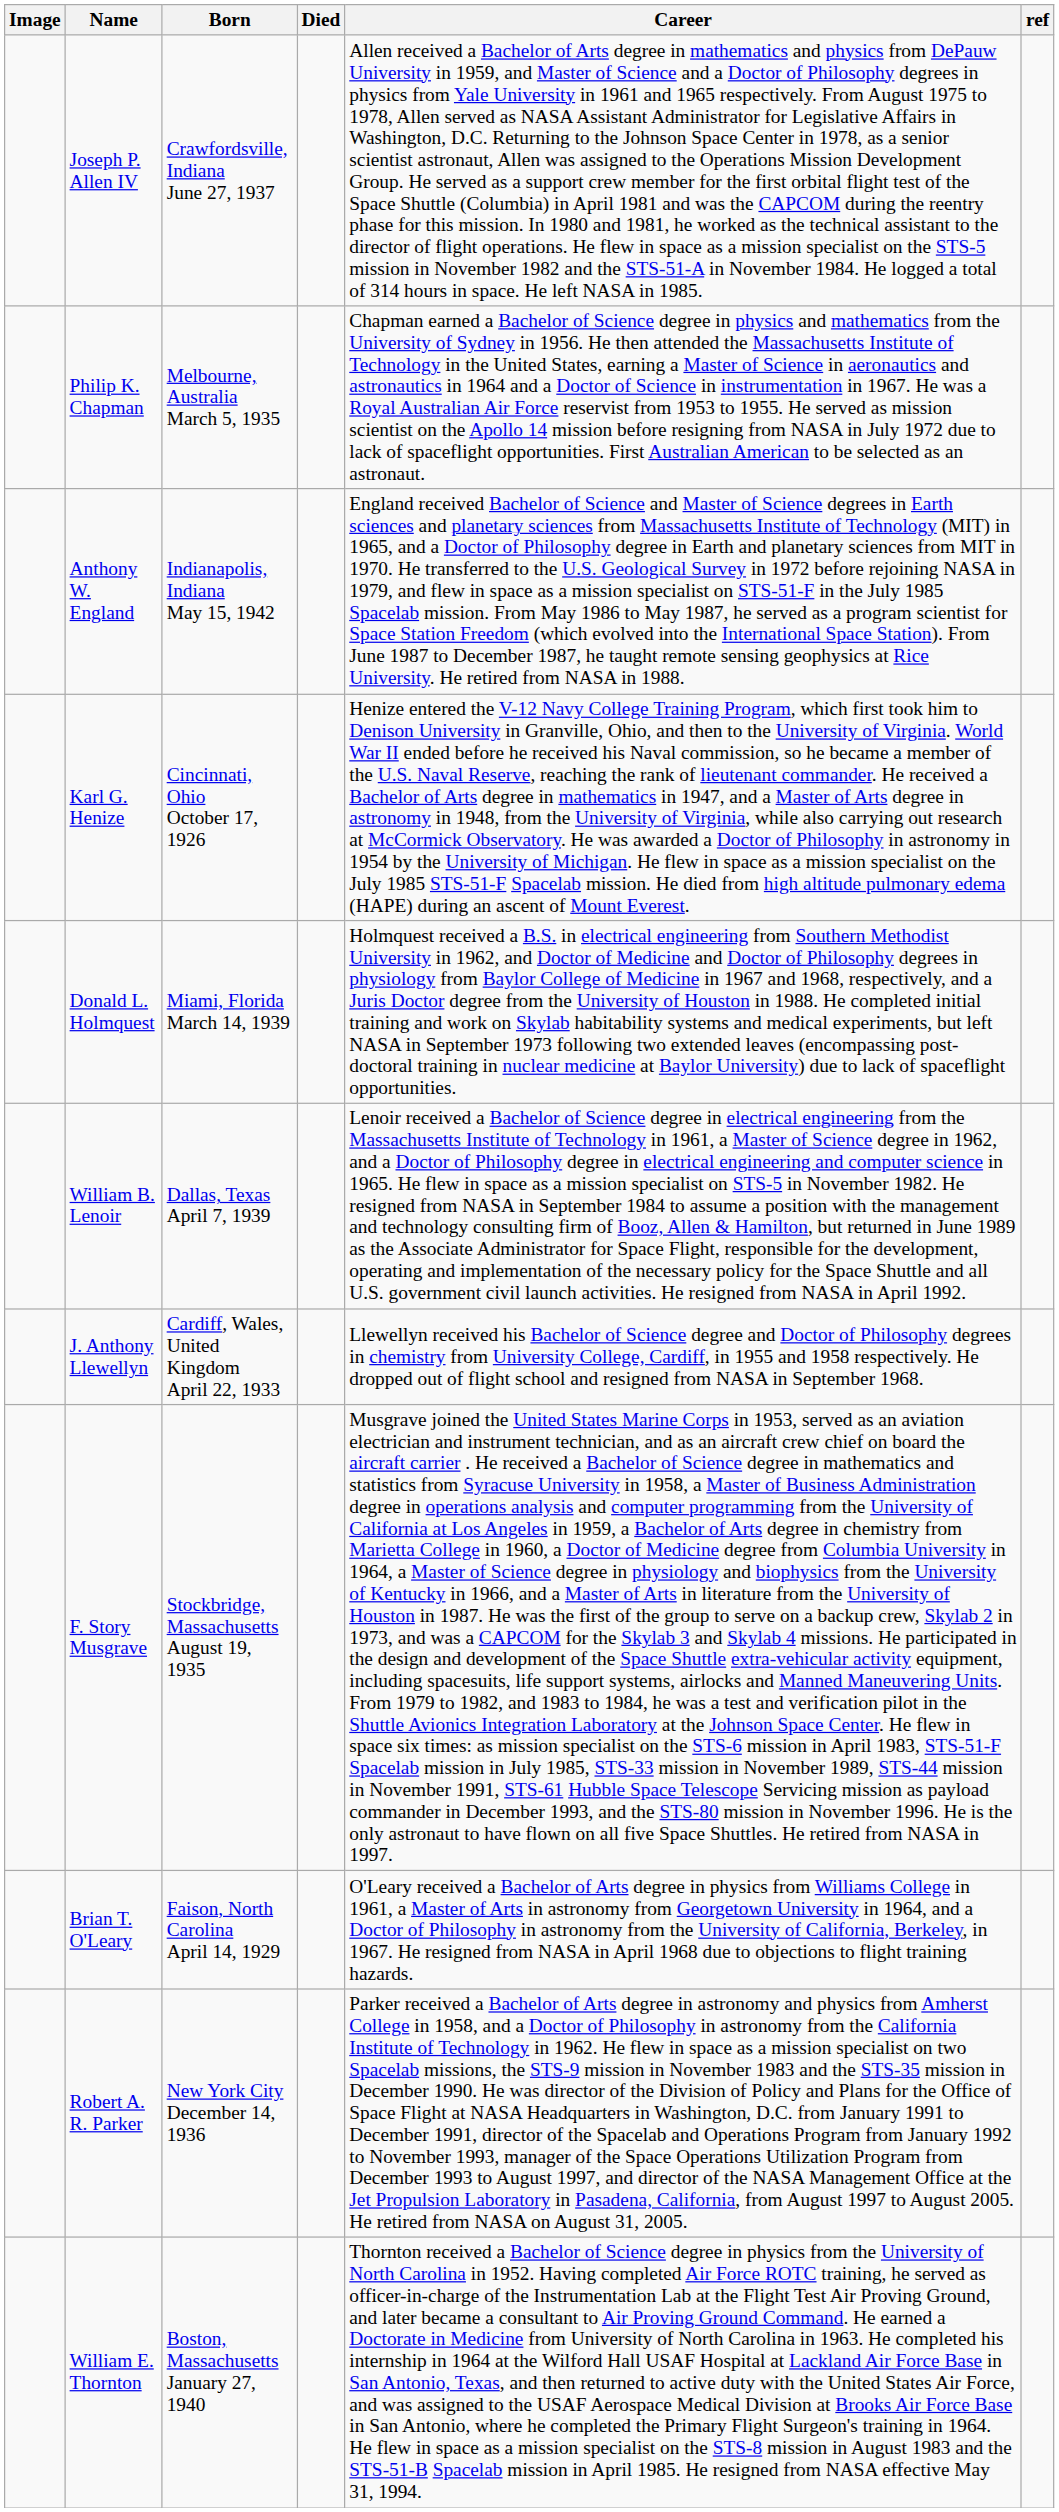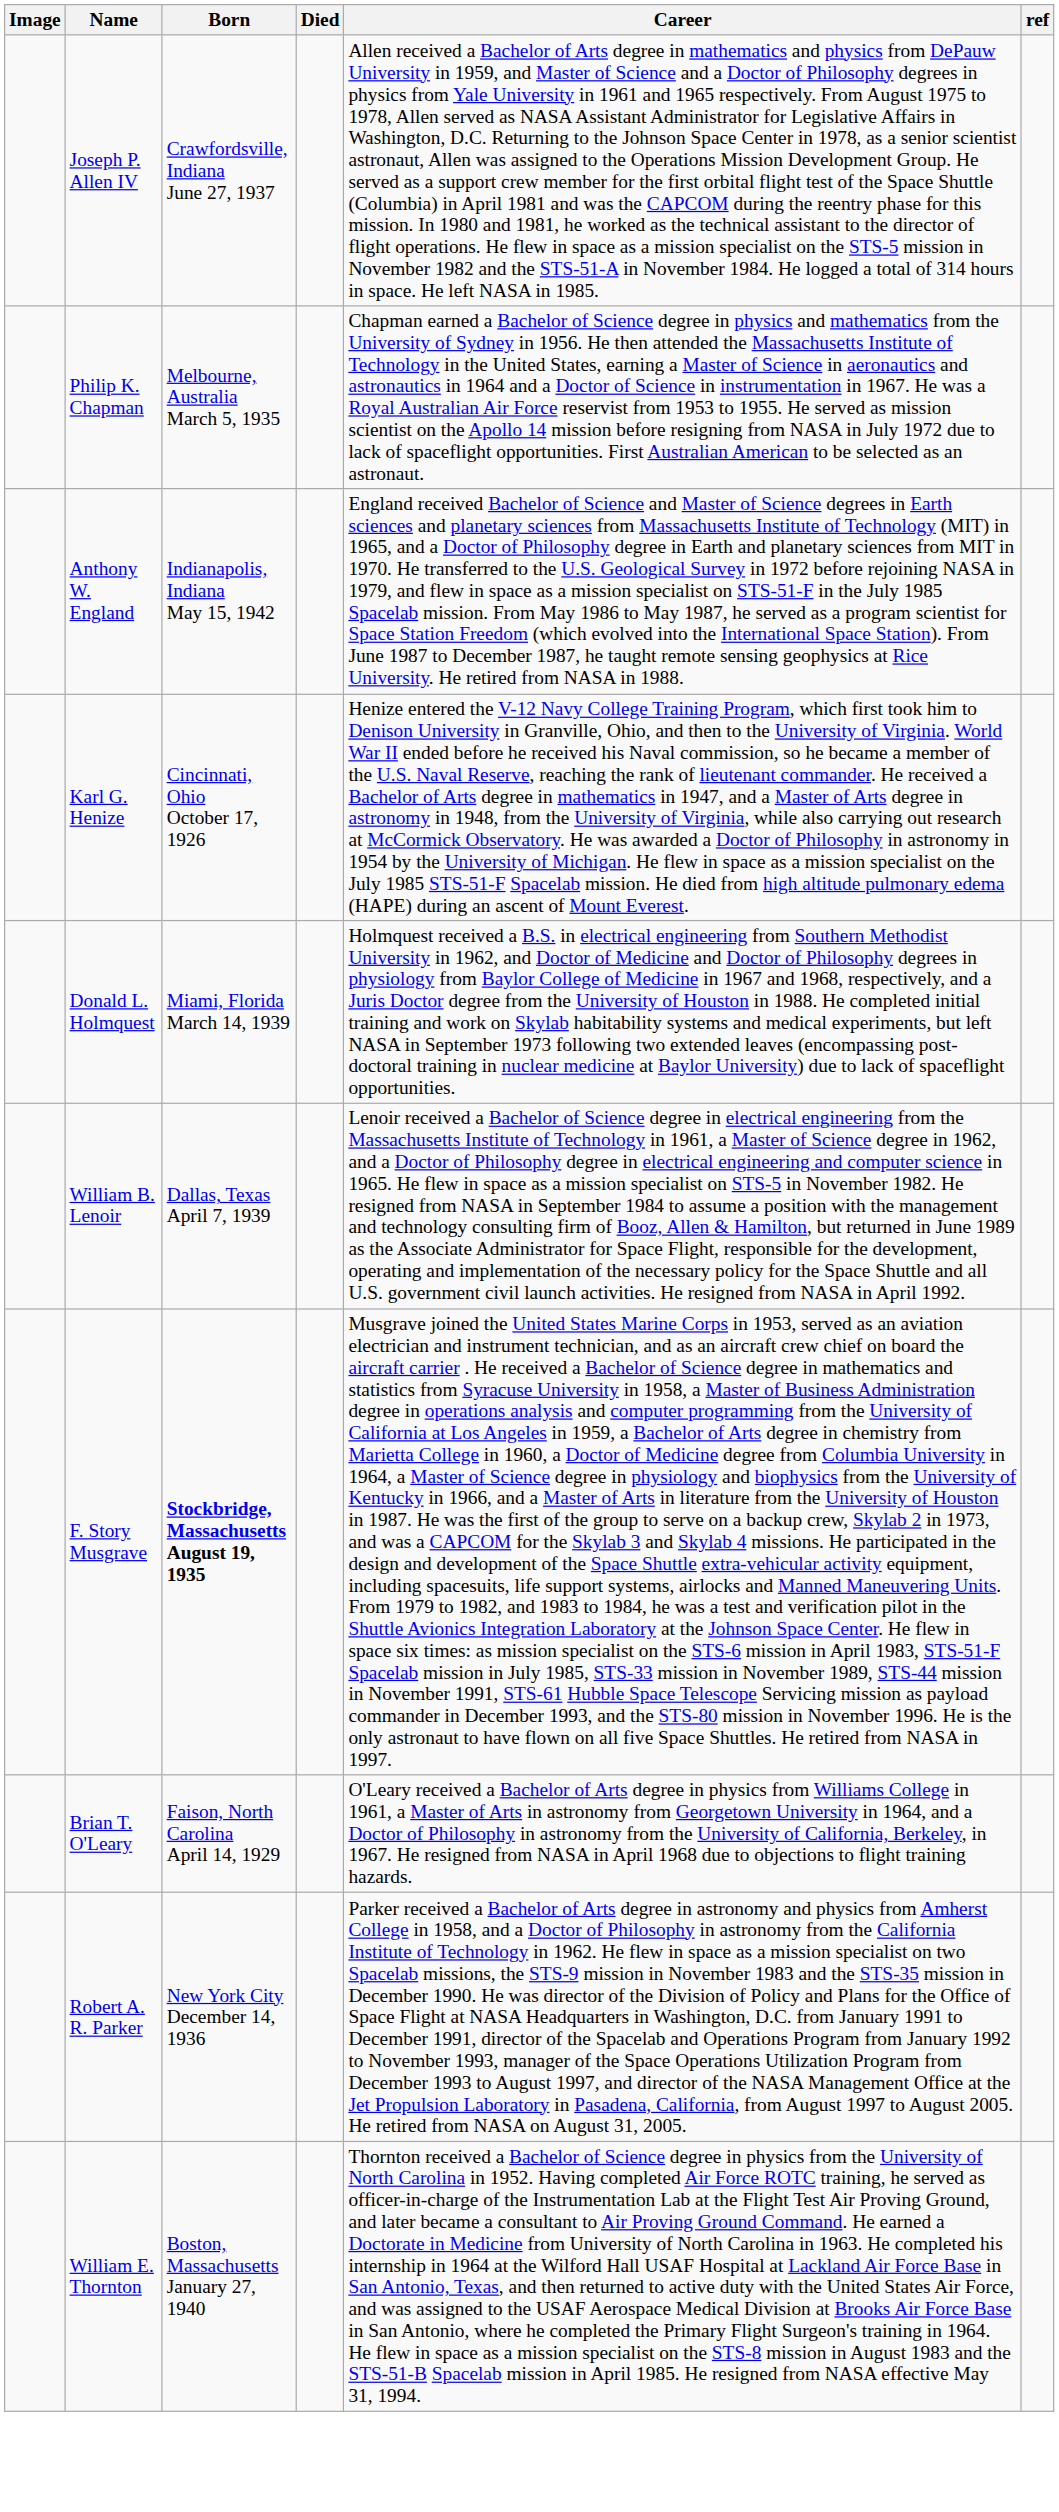- row: J. Anthony Llewellyn | Cardiff, Wales, United Kingdom April 22, 1933 | Llewellyn received his Bachelor of Science degree and Doctor of Philosophy degrees in chemistry from University College, Cardiff, in 1955 and 1958 respectively. He dropped out of flight school and resigned from NASA in September 1968.
F. Story Musgrave | Born: normal -> bold
